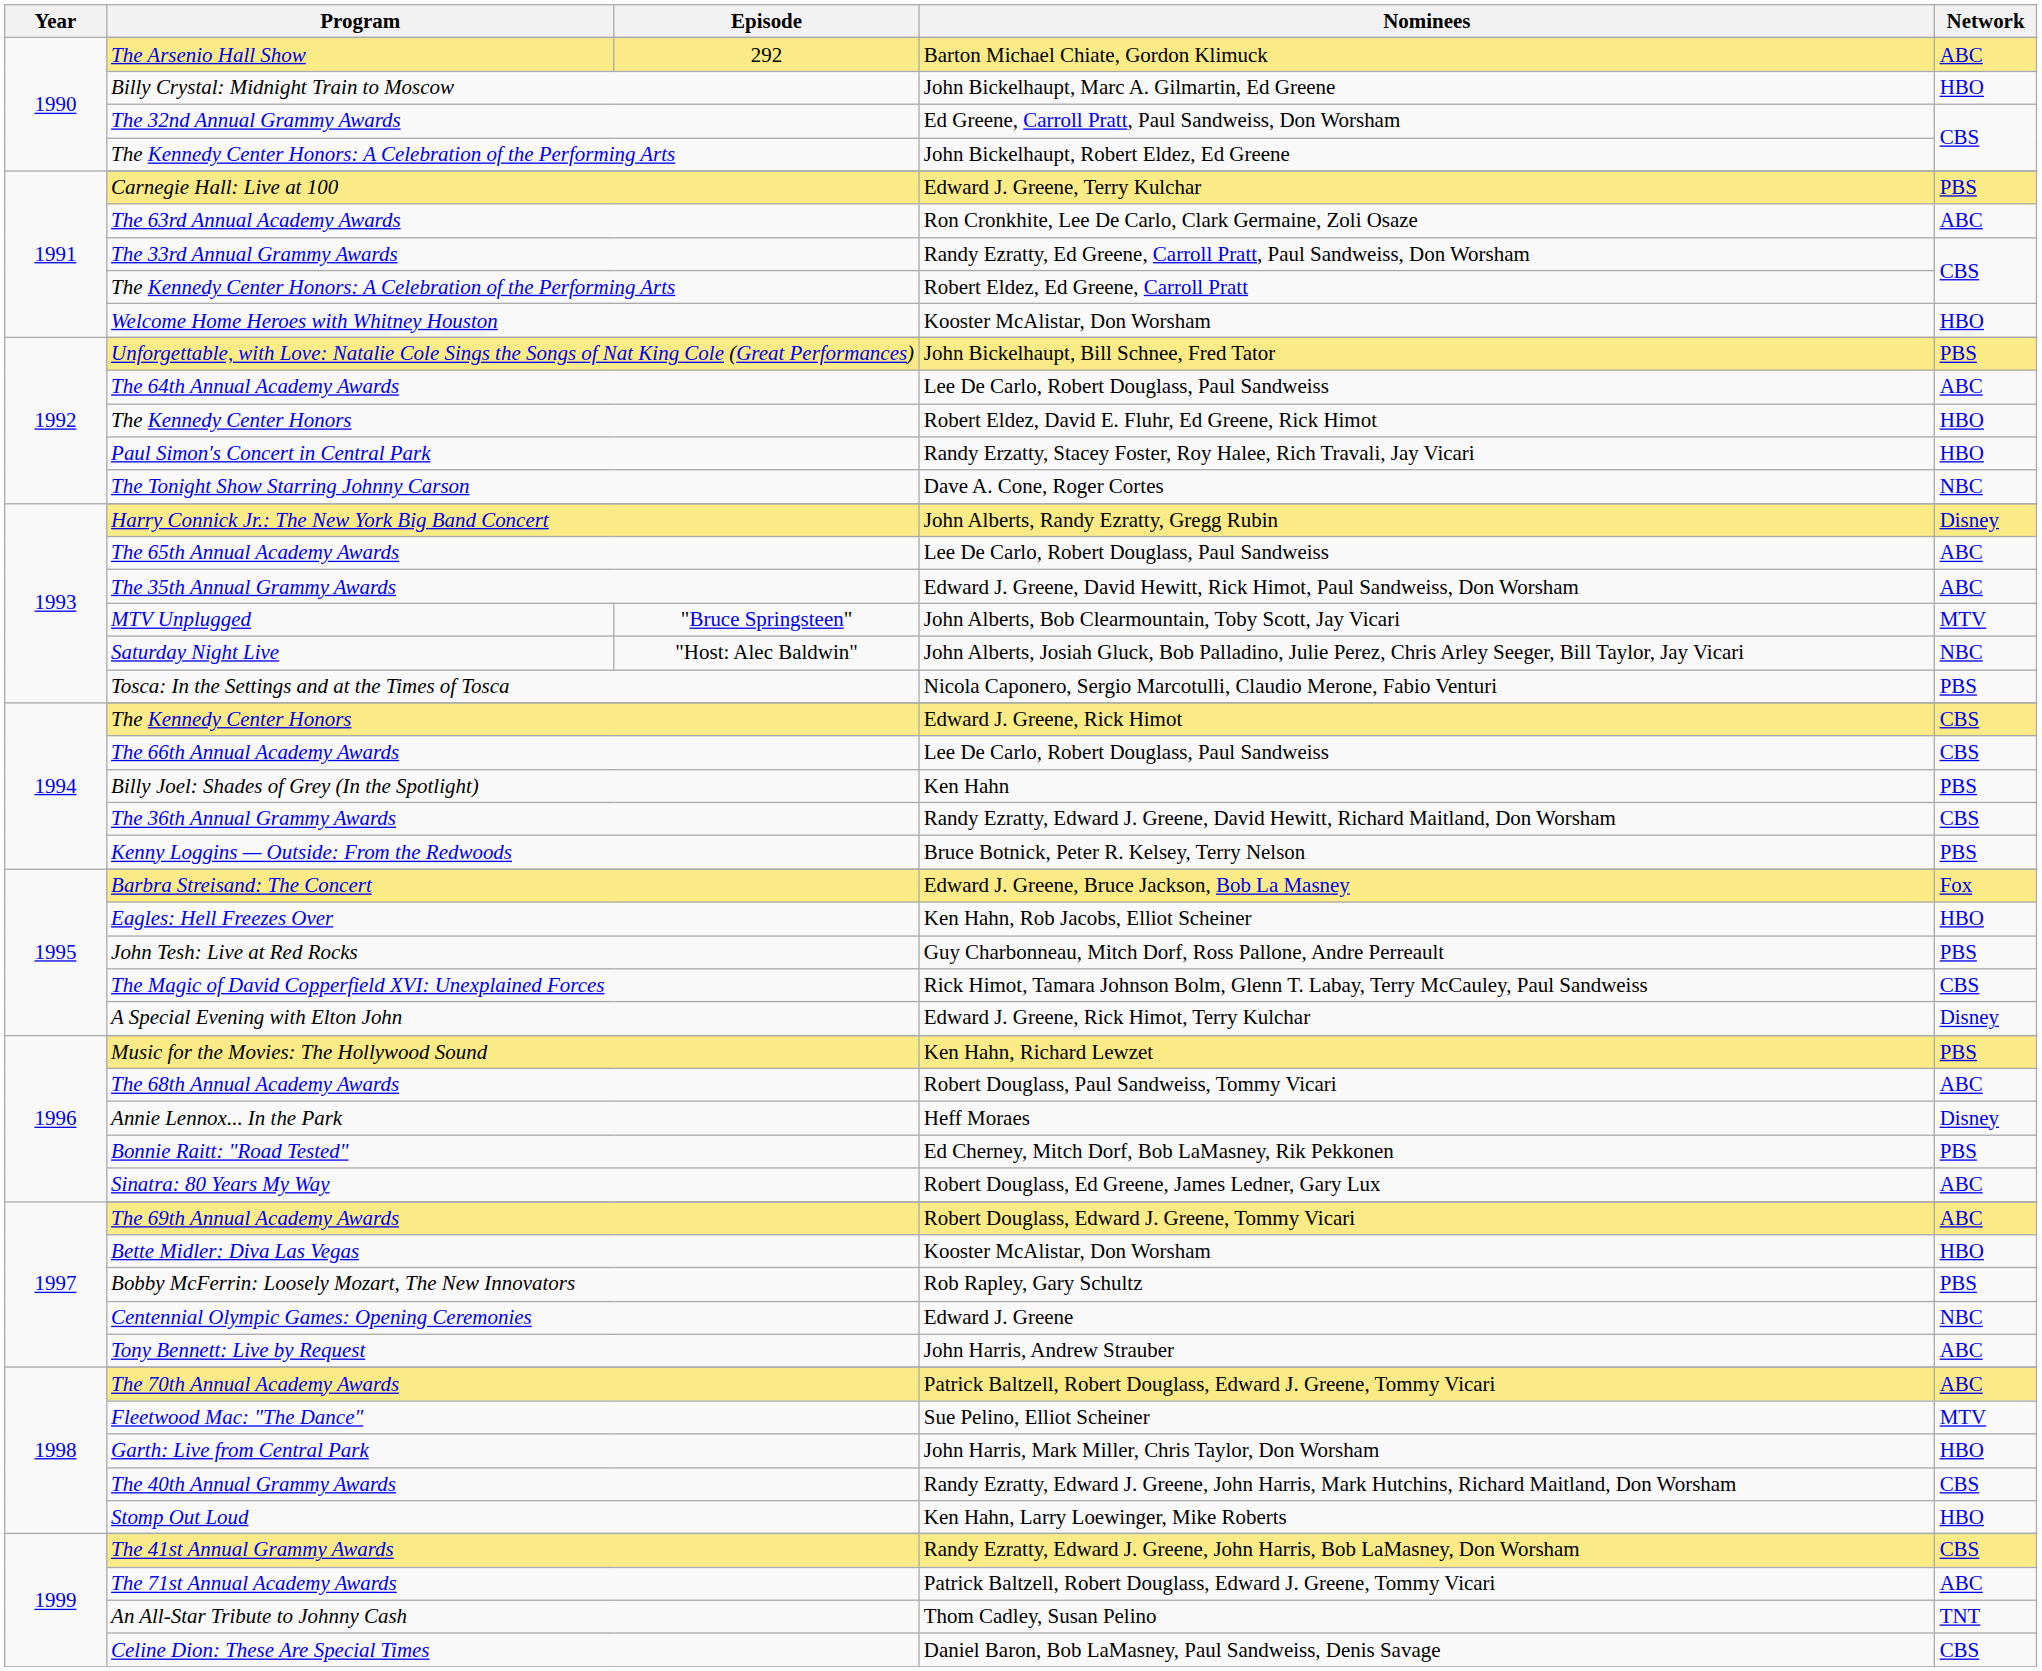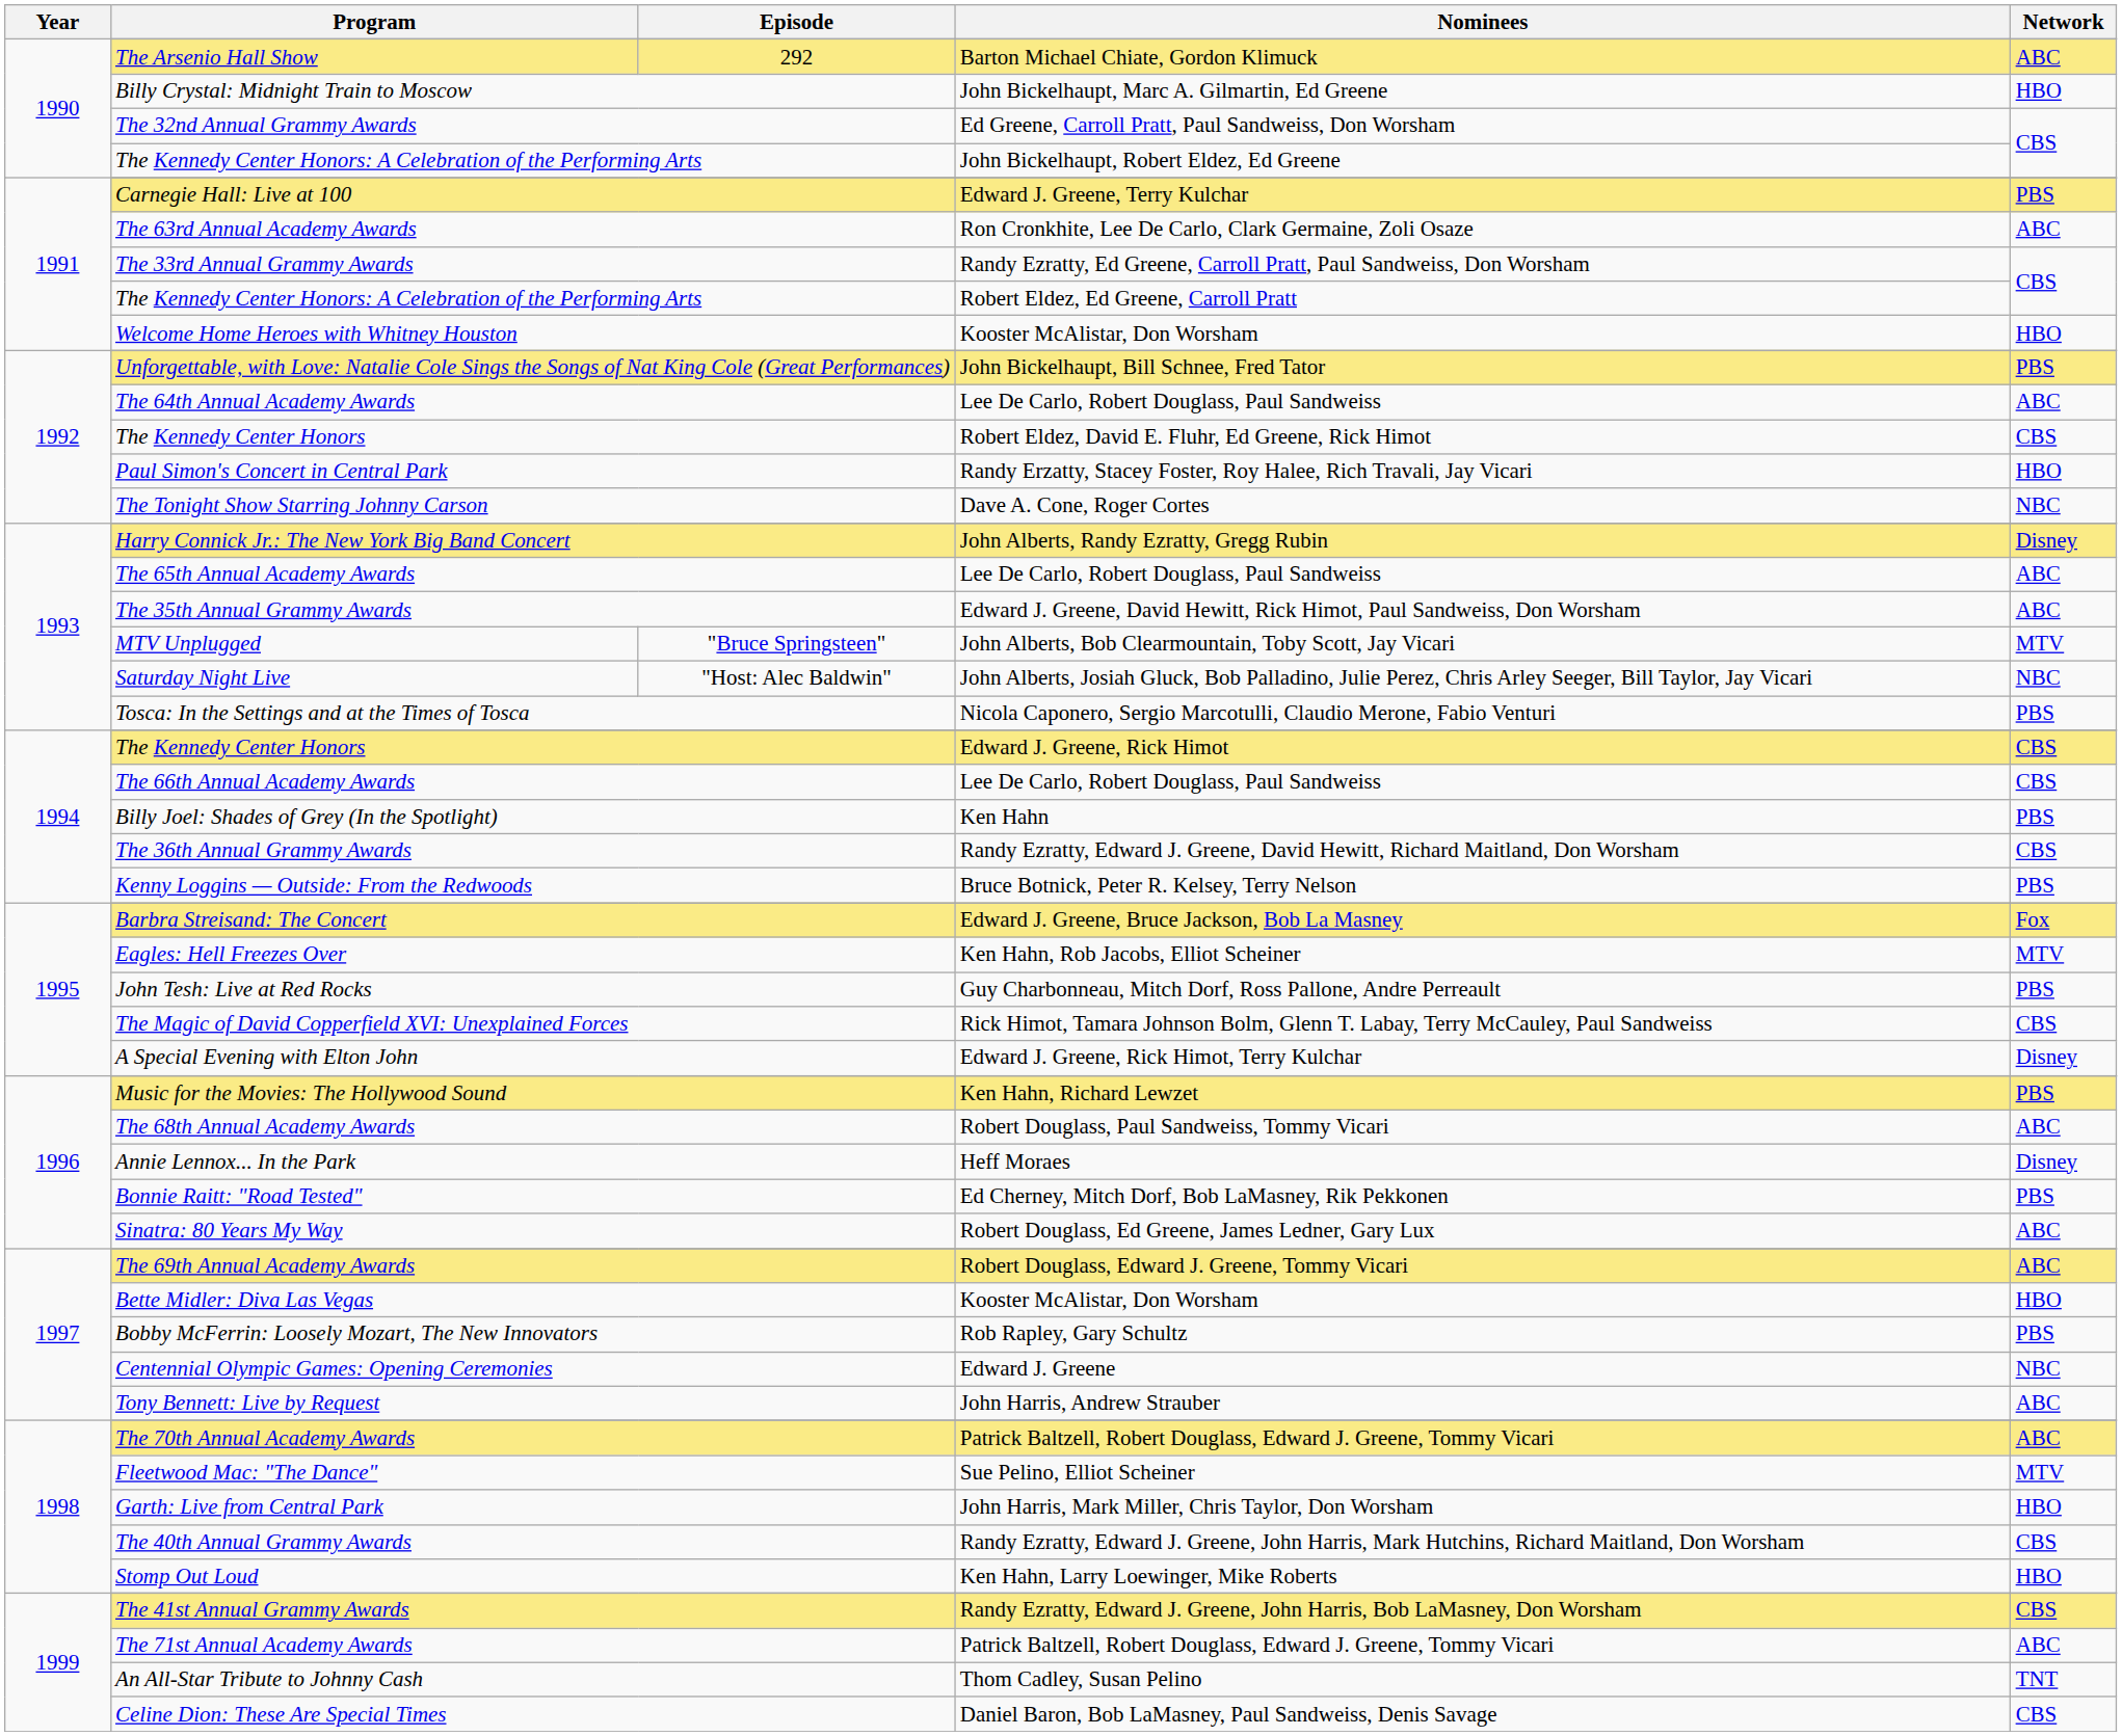1992 / The Kennedy Center Honors | Network: HBO -> CBS
Eagles: Hell Freezes Over | Network: HBO -> MTV
